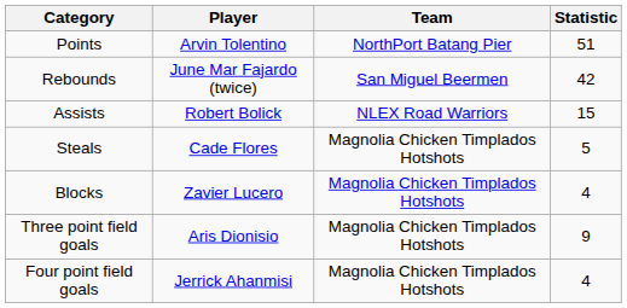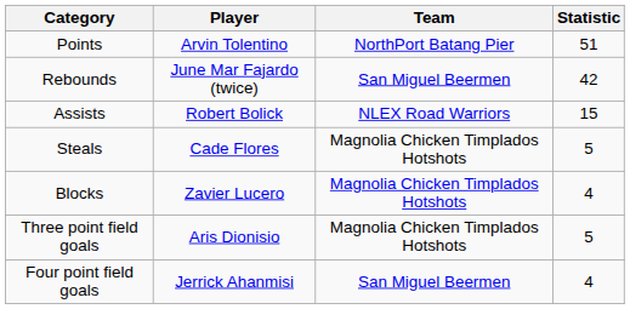Three point field goals | Statistic: 9 -> 5
Four point field goals | Team: Magnolia Chicken Timplados Hotshots -> San Miguel Beermen
